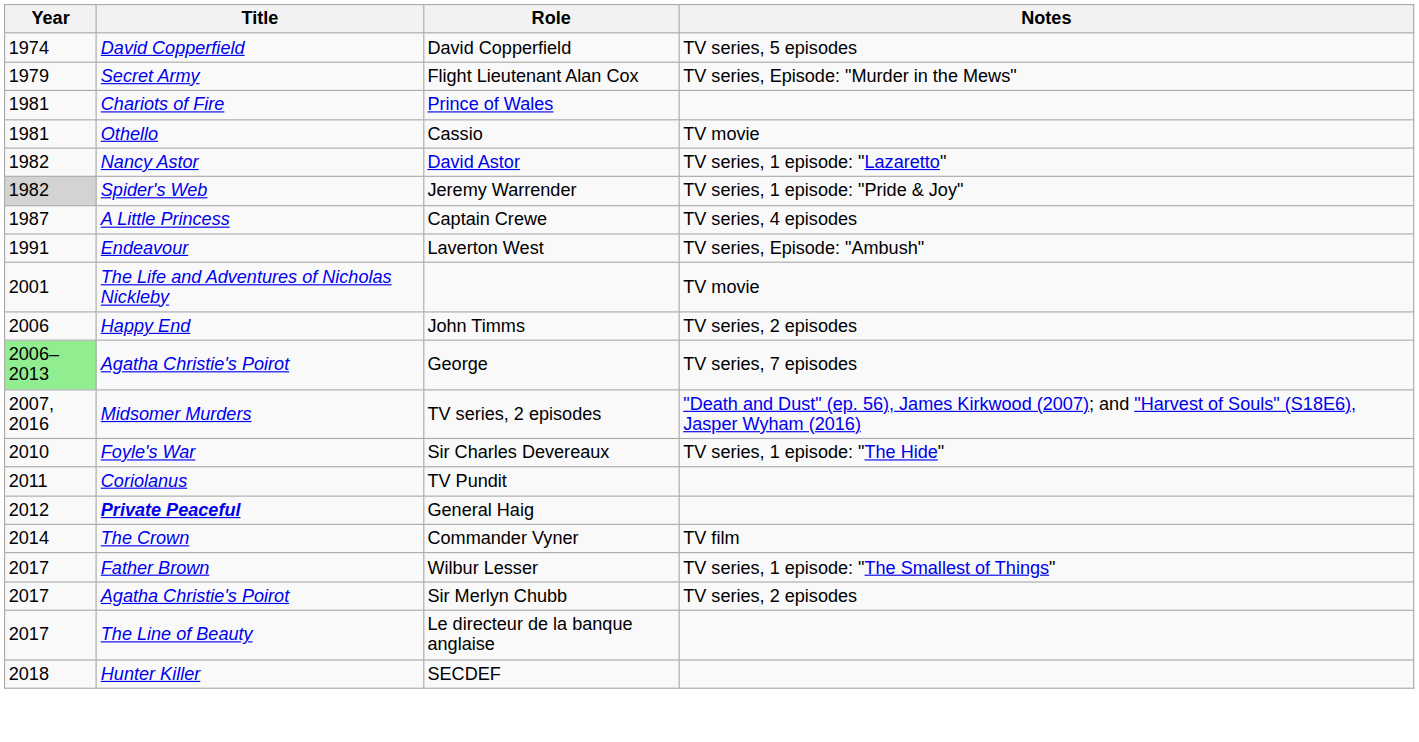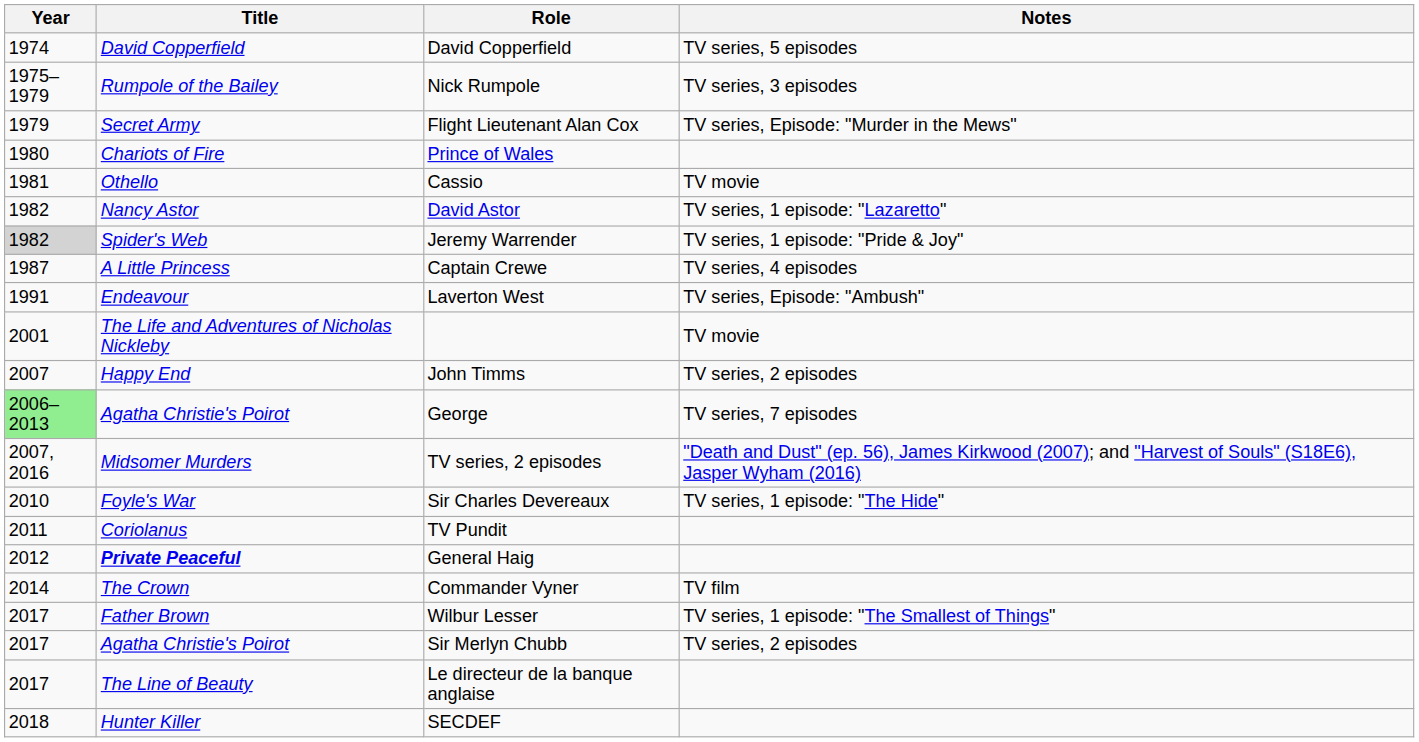+ row: 1975–1979 | Rumpole of the Bailey | Nick Rumpole | TV series, 3 episodes
Prince of Wales | Year: 1981 -> 1980
John Timms | Year: 2006 -> 2007
